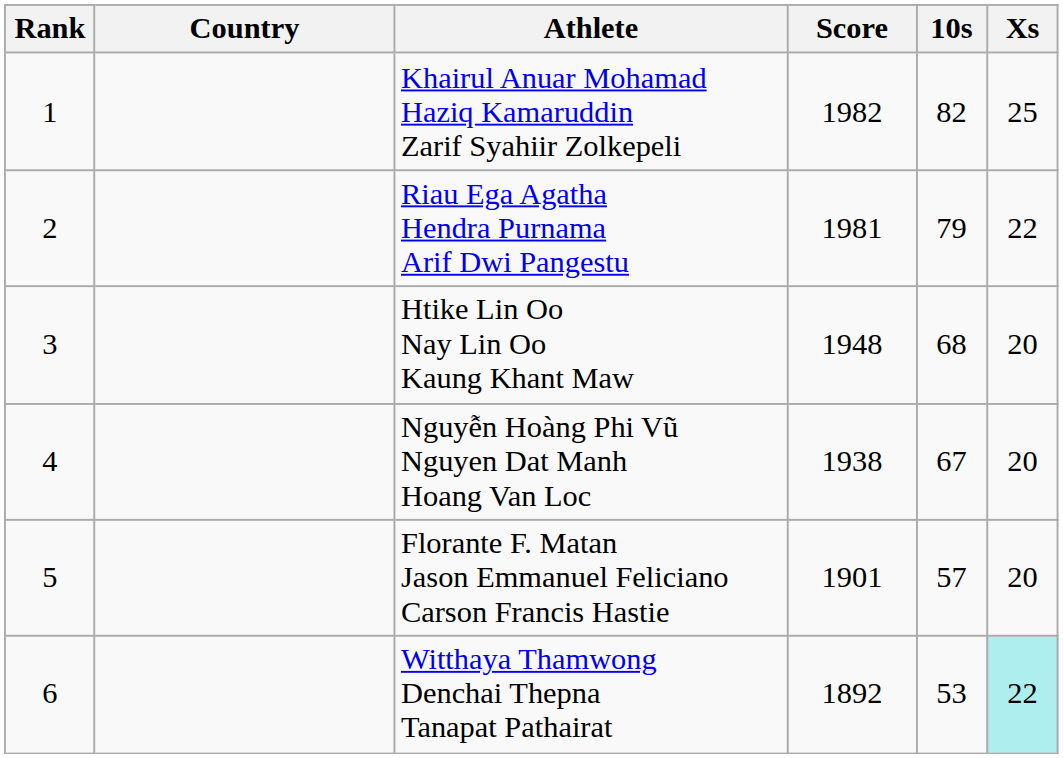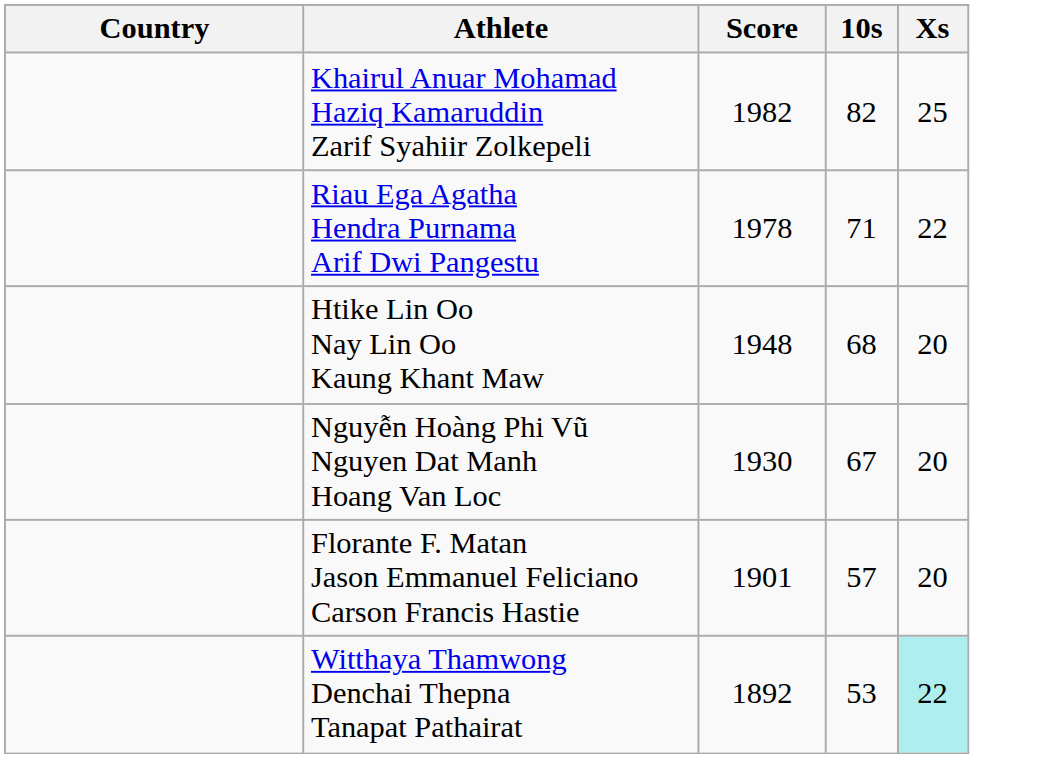- column: Rank | 1 | 2 | 3 | 4 | 5 | 6
Riau Ega Agatha Hendra Purnama Arif Dwi Pangestu | Score: 1981 -> 1978
Riau Ega Agatha Hendra Purnama Arif Dwi Pangestu | 10s: 79 -> 71
Nguyễn Hoàng Phi Vũ Nguyen Dat Manh Hoang Van Loc | Score: 1938 -> 1930
